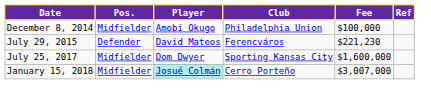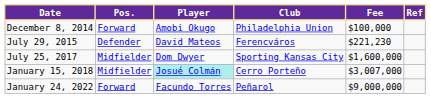December 8, 2014 | Pos.: Midfielder -> Forward
+ row: January 24, 2022 | Forward | Facundo Torres | Peñarol | $9,000,000
